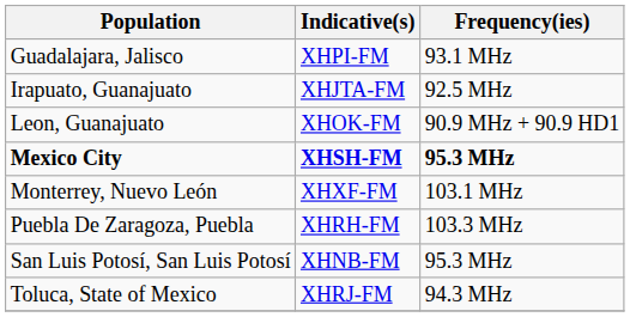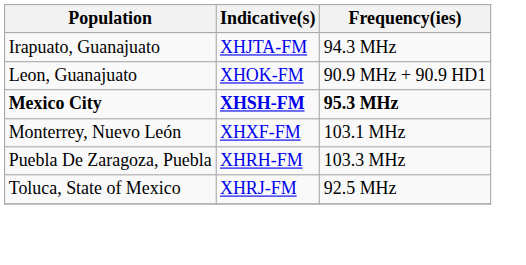- row: Guadalajara, Jalisco | XHPI-FM | 93.1 MHz
Irapuato, Guanajuato | Frequency(ies): 92.5 MHz -> 94.3 MHz
- row: San Luis Potosí, San Luis Potosí | XHNB-FM | 95.3 MHz
Toluca, State of Mexico | Frequency(ies): 94.3 MHz -> 92.5 MHz
